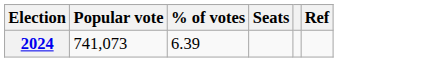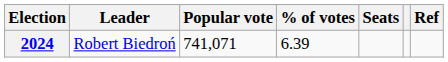+ column: Leader | Robert Biedroń
2024 | Popular vote: 741,073 -> 741,071
